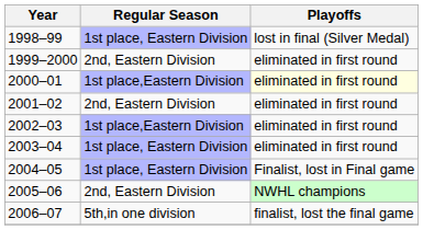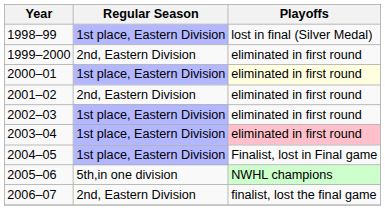2000–01 | Regular Season: 1st place,Eastern Division -> 1st place, Eastern Division
2002–03 | Regular Season: 1st place,Eastern Division -> 1st place, Eastern Division
2003–04 | Playoffs: no background -> pink background
2005–06 | Regular Season: 2nd, Eastern Division -> 5th,in one division
2006–07 | Regular Season: 5th,in one division -> 2nd, Eastern Division
